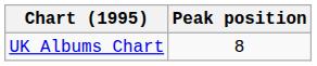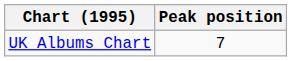UK Albums Chart | Peak position: 8 -> 7
